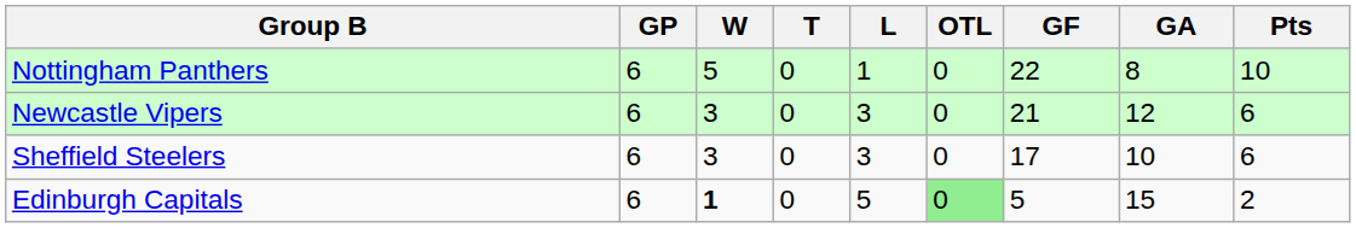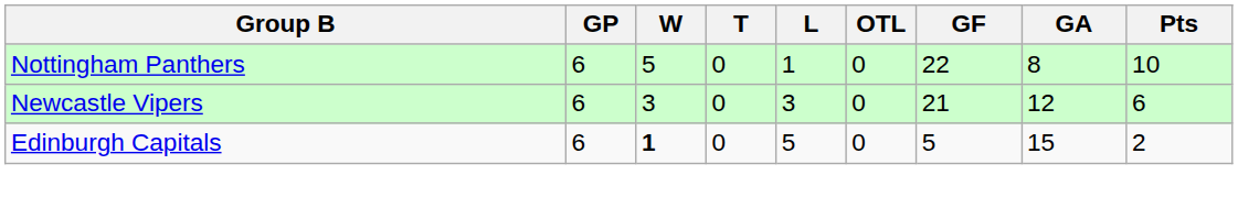- row: Sheffield Steelers | 6 | 3 | 0 | 3 | 0 | 17 | 10 | 6
Edinburgh Capitals | OTL: lightgreen background -> no background
